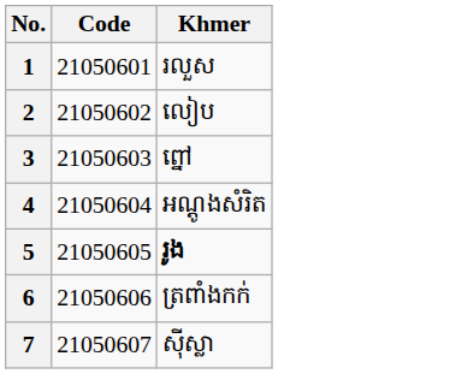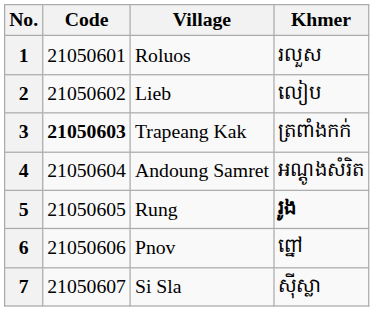+ column: Village | Roluos | Lieb | Trapeang Kak | Andoung Samret | Rung | Pnov | Si Sla
3 | Code: normal -> bold
3 | Khmer: ព្នៅ -> ត្រពាំងកក់
6 | Khmer: ត្រពាំងកក់ -> ព្នៅ
